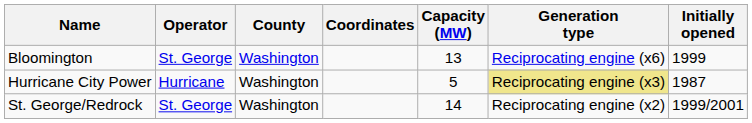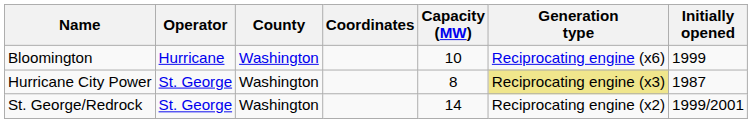Bloomington | Operator: St. George -> Hurricane
Bloomington | Capacity (MW): 13 -> 10
Hurricane City Power | Operator: Hurricane -> St. George
Hurricane City Power | Capacity (MW): 5 -> 8
